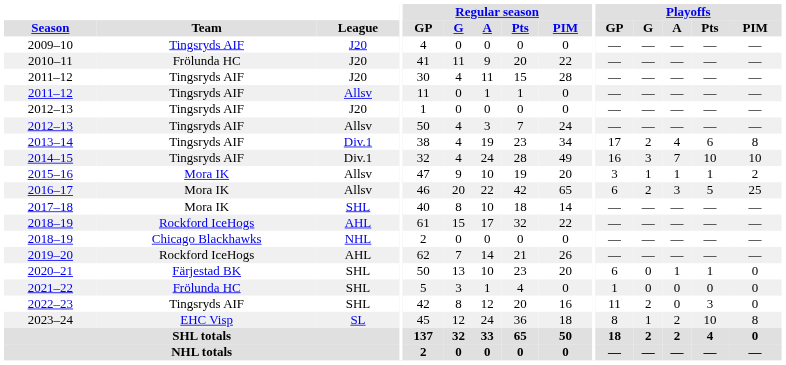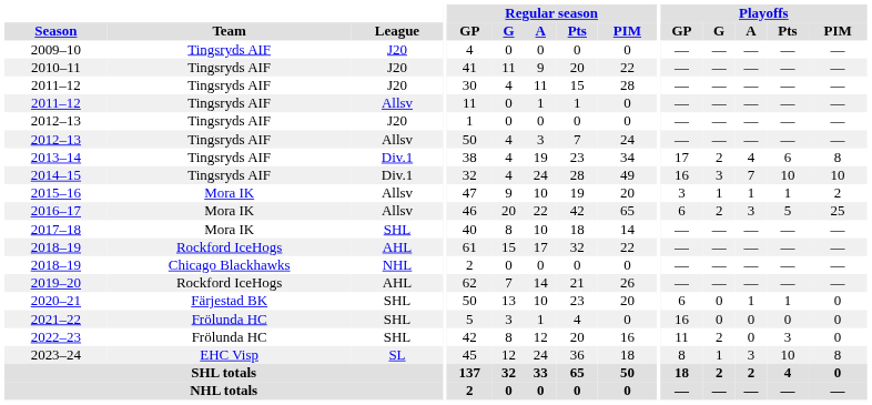2010–11 | Team: Frölunda HC -> Tingsryds AIF
2021–22 | Playoffs / GP: 1 -> 16
2022–23 | Team: Tingsryds AIF -> Frölunda HC
2023–24 | Playoffs / A: 2 -> 3
